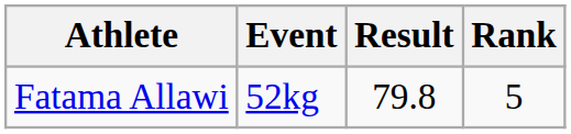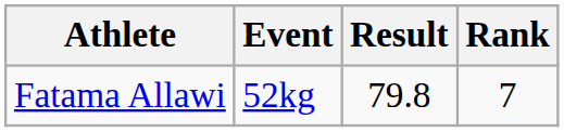Fatama Allawi | Rank: 5 -> 7
